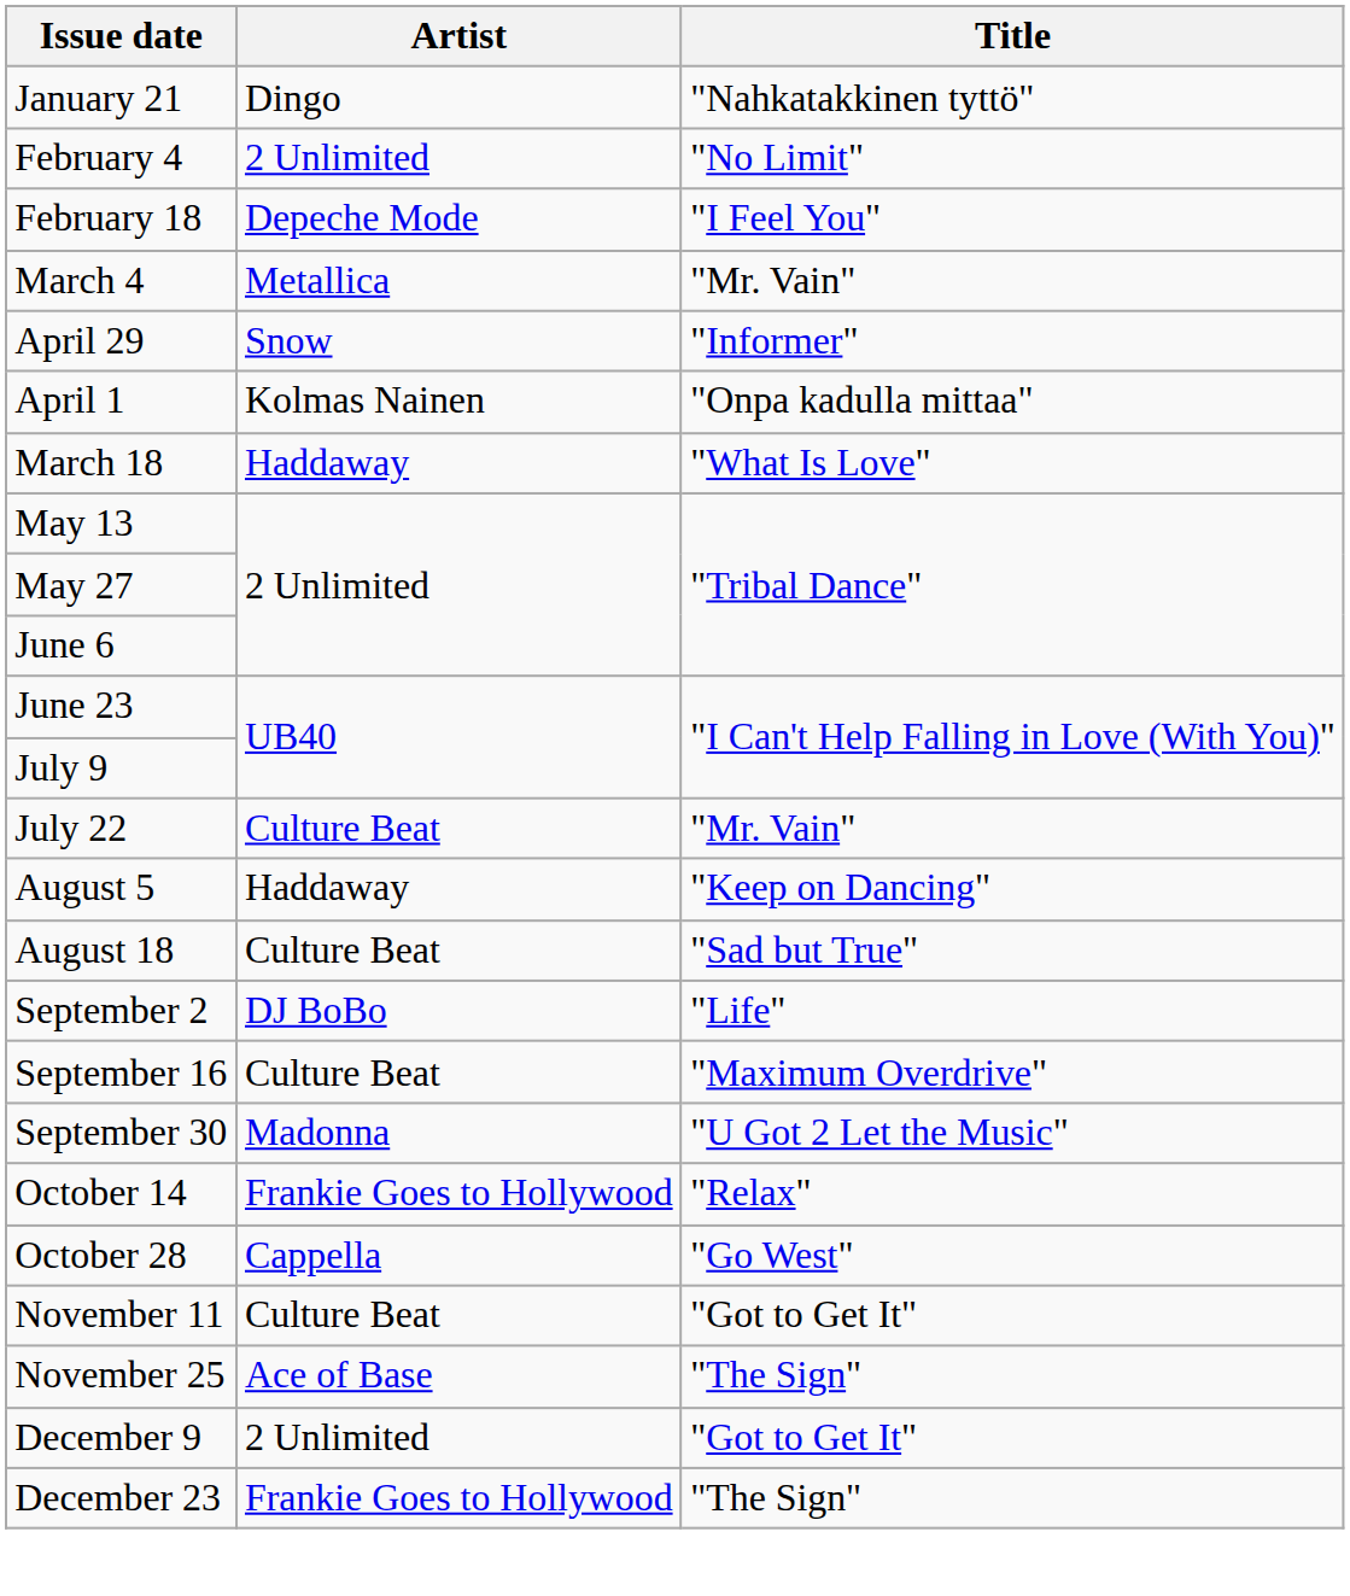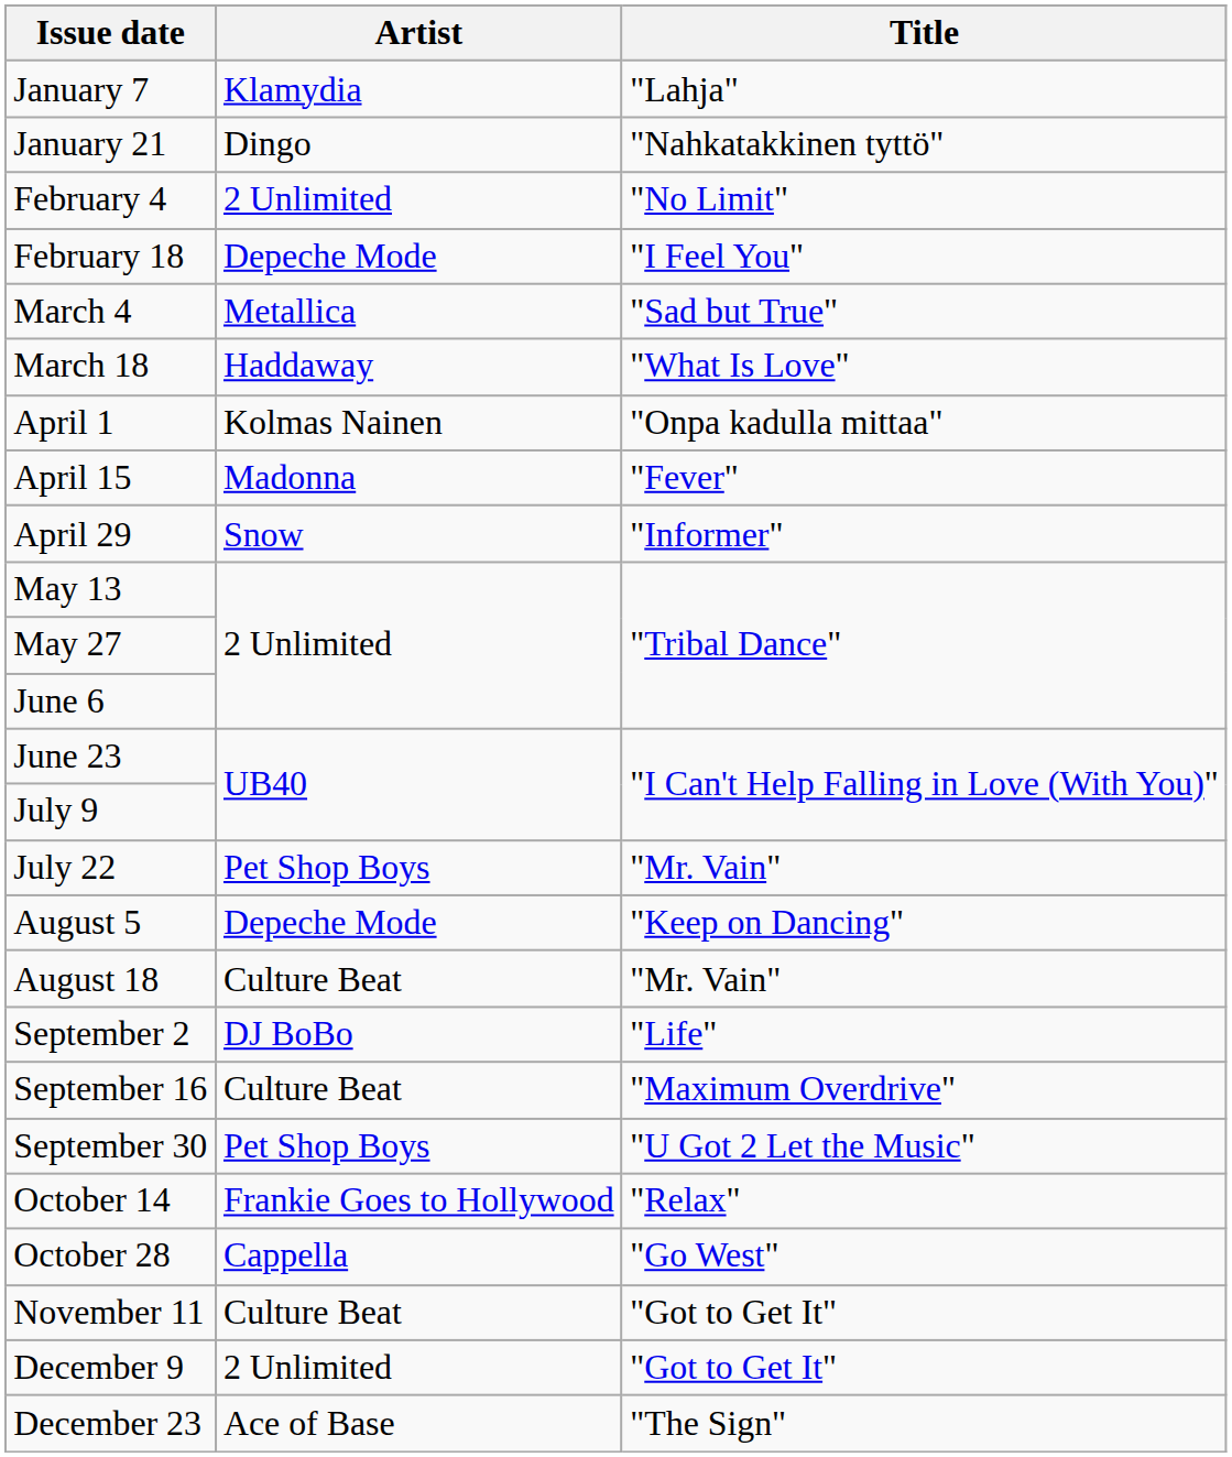+ row: January 7 | Klamydia | "Lahja"
March 4 | Title: "Mr. Vain" -> "Sad but True"
rows swapped: March 18 <-> April 29
+ row: April 15 | Madonna | "Fever"
July 22 | Artist: Culture Beat -> Pet Shop Boys
August 5 | Artist: Haddaway -> Depeche Mode
August 18 | Title: "Sad but True" -> "Mr. Vain"
September 30 | Artist: Madonna -> Pet Shop Boys
- row: November 25 | Ace of Base | "The Sign"
December 23 | Artist: Frankie Goes to Hollywood -> Ace of Base
